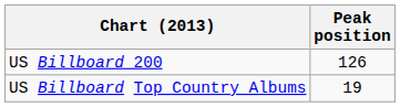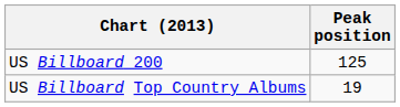US Billboard 200 | Peak position: 126 -> 125
